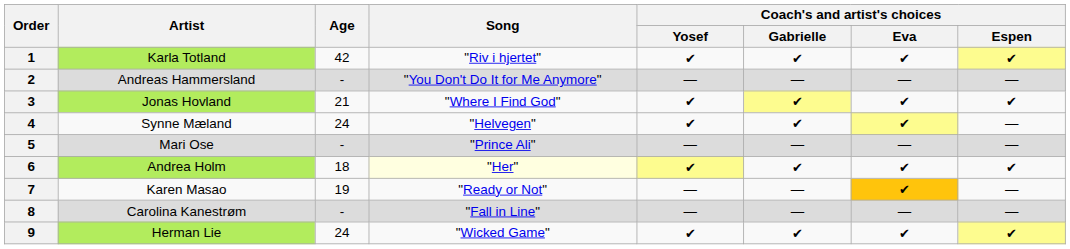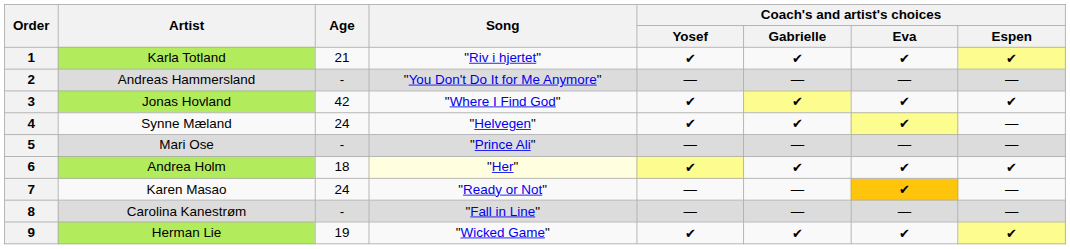1 | Age: 42 -> 21
3 | Age: 21 -> 42
7 | Age: 19 -> 24
9 | Age: 24 -> 19
